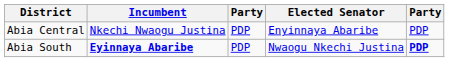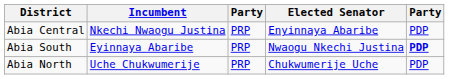Abia Central | column 3: PDP -> PRP
Abia South | Incumbent: bold -> normal
Abia South | column 3: PDP -> PRP
+ row: Abia North | Uche Chukwumerije | PRP | Chukwumerije Uche | PDP
